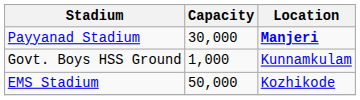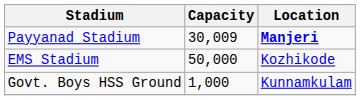Payyanad Stadium | Capacity: 30,000 -> 30,009
rows swapped: EMS Stadium <-> Govt. Boys HSS Ground
